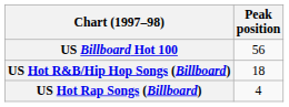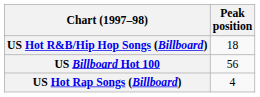rows swapped: US Billboard Hot 100 <-> US Hot R&B/Hip Hop Songs (Billboard)
